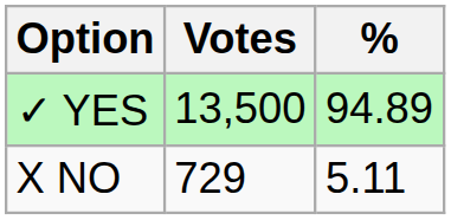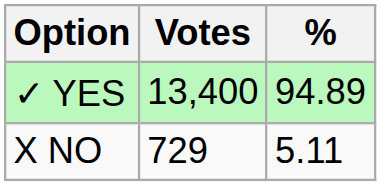✓ YES | Votes: 13,500 -> 13,400
